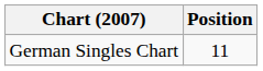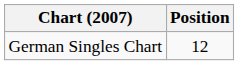German Singles Chart | Position: 11 -> 12
